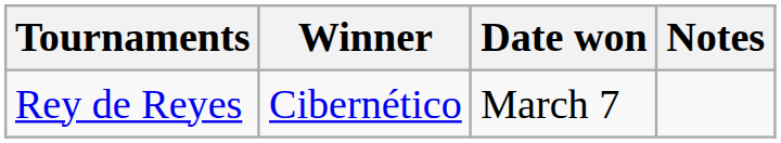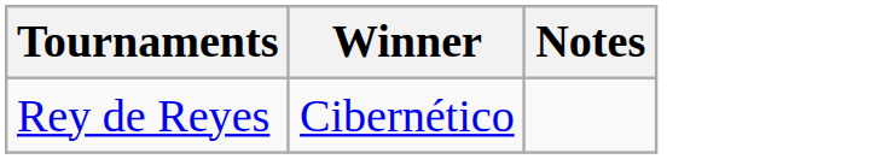- column: Date won | March 7
